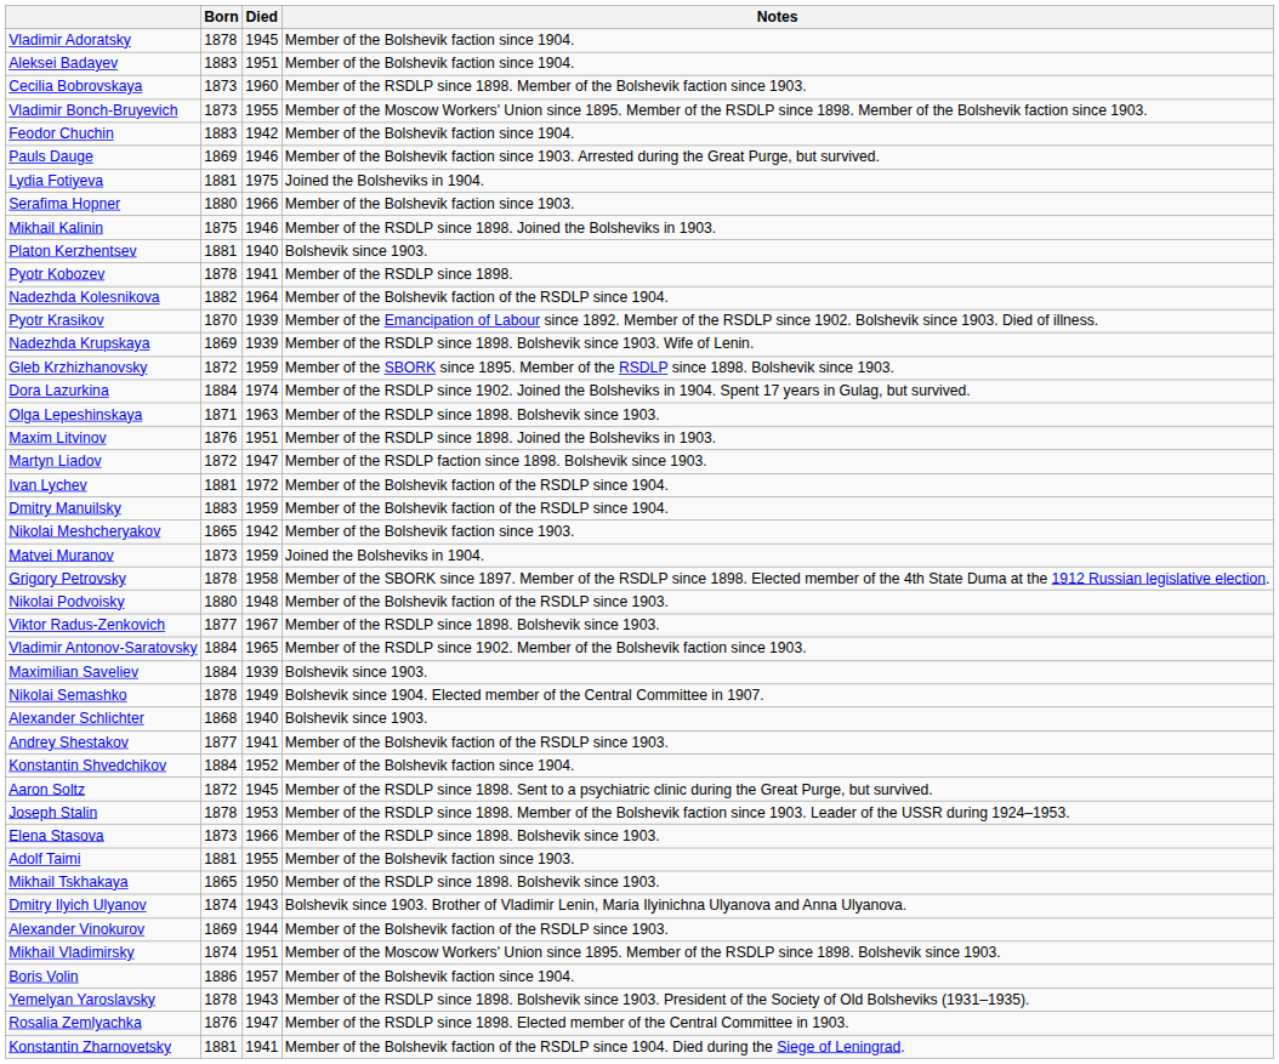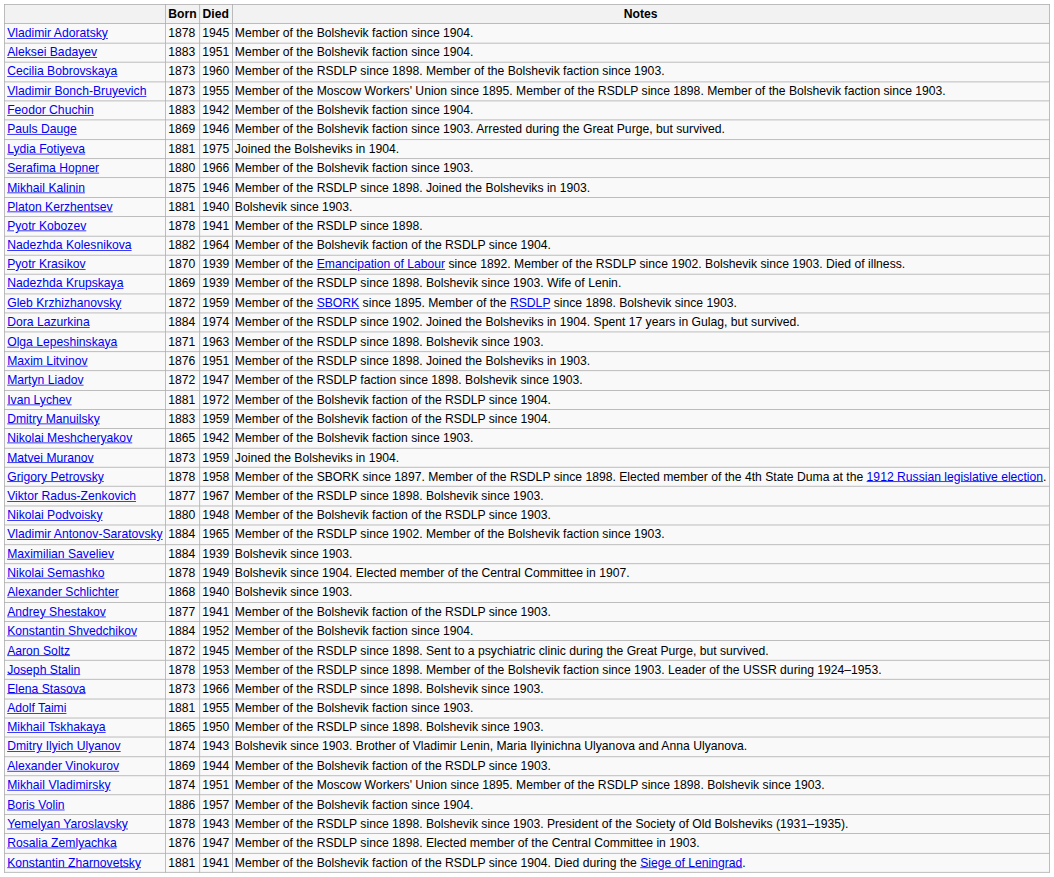rows swapped: Nikolai Podvoisky <-> Viktor Radus-Zenkovich
